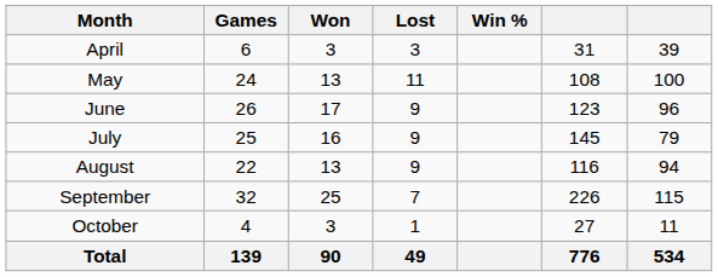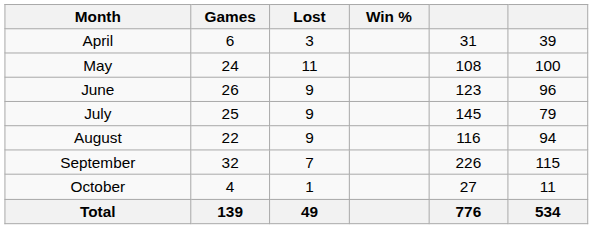- column: Won | 3 | 13 | 17 | 16 | 13 | 25 | 3 | 90
